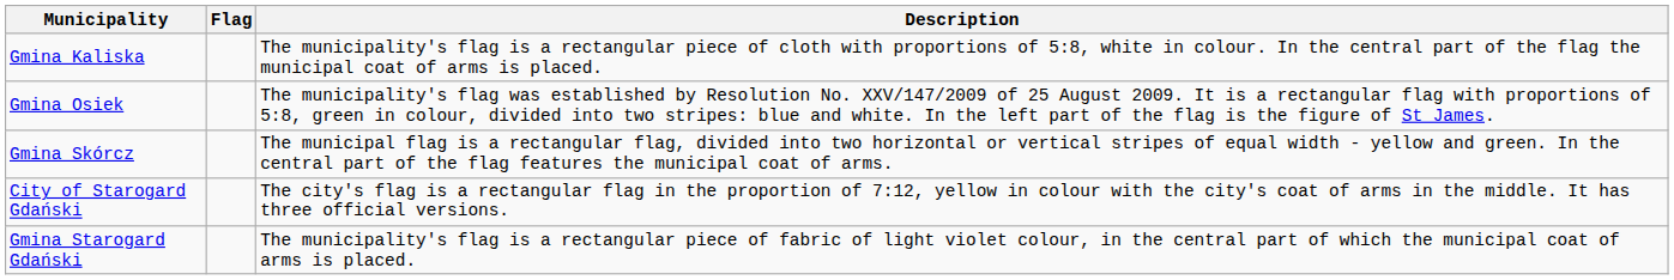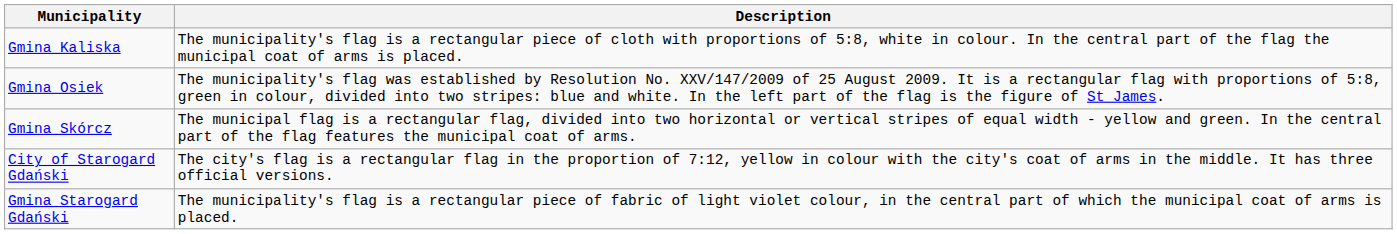- column: Flag
